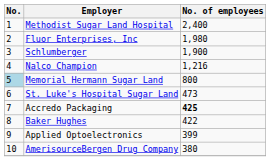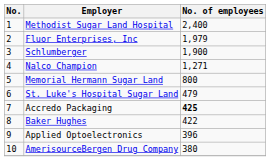Fluor Enterprises, Inc | No. of employees: 1,980 -> 1,979
Nalco Champion | No. of employees: 1,216 -> 1,271
Memorial Hermann Sugar Land | No.: lightblue background -> no background
St. Luke's Hospital Sugar Land | No. of employees: 473 -> 479
Applied Optoelectronics | No. of employees: 399 -> 396
